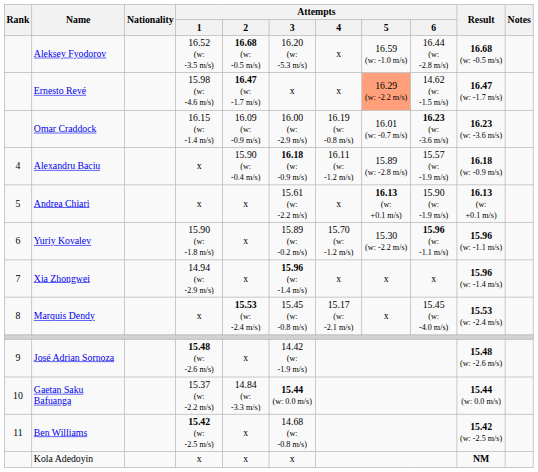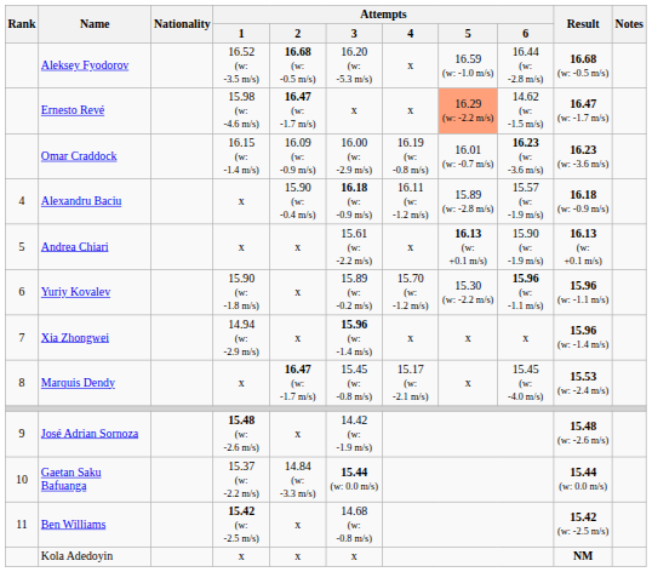Marquis Dendy | Attempts / 2: 15.53 (w: -2.4 m/s) -> 16.47 (w: -1.7 m/s)
